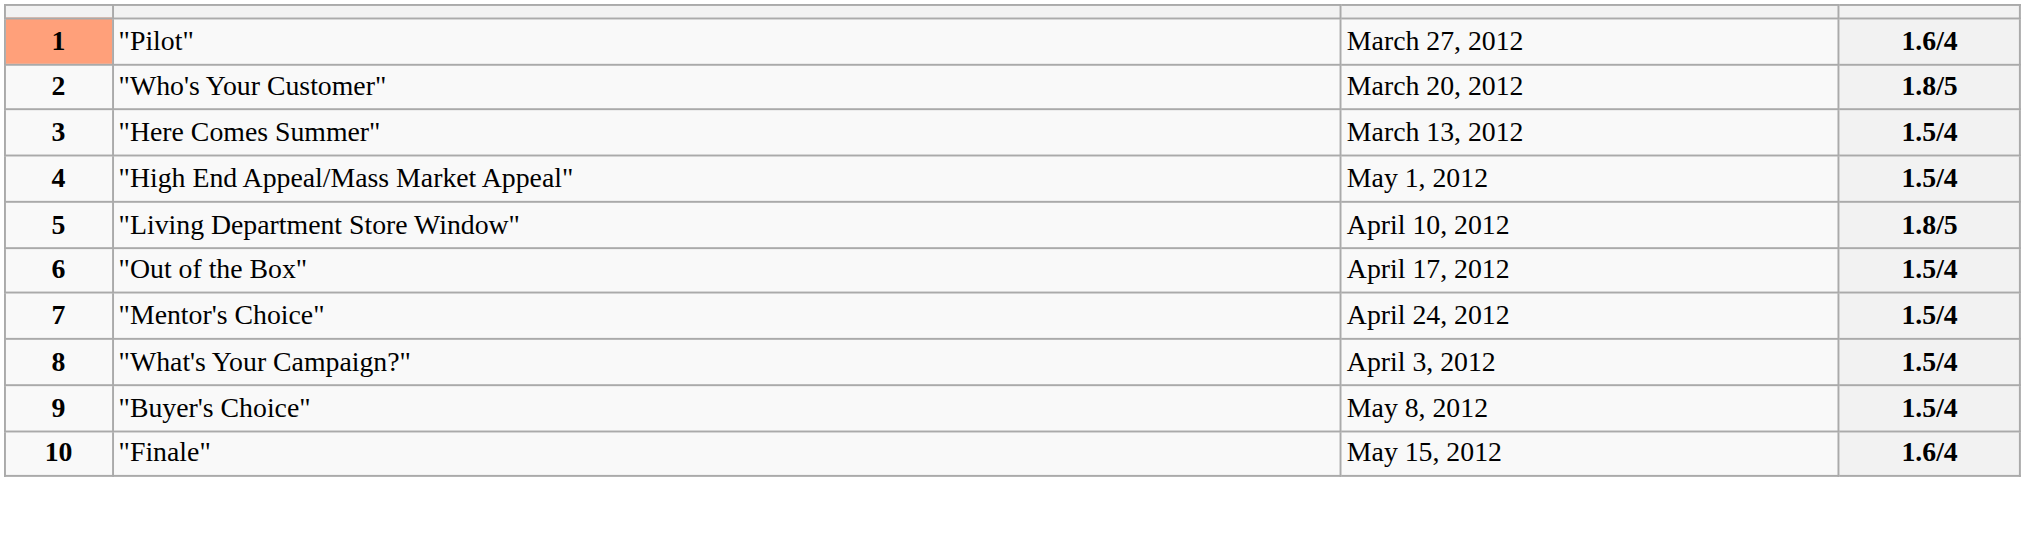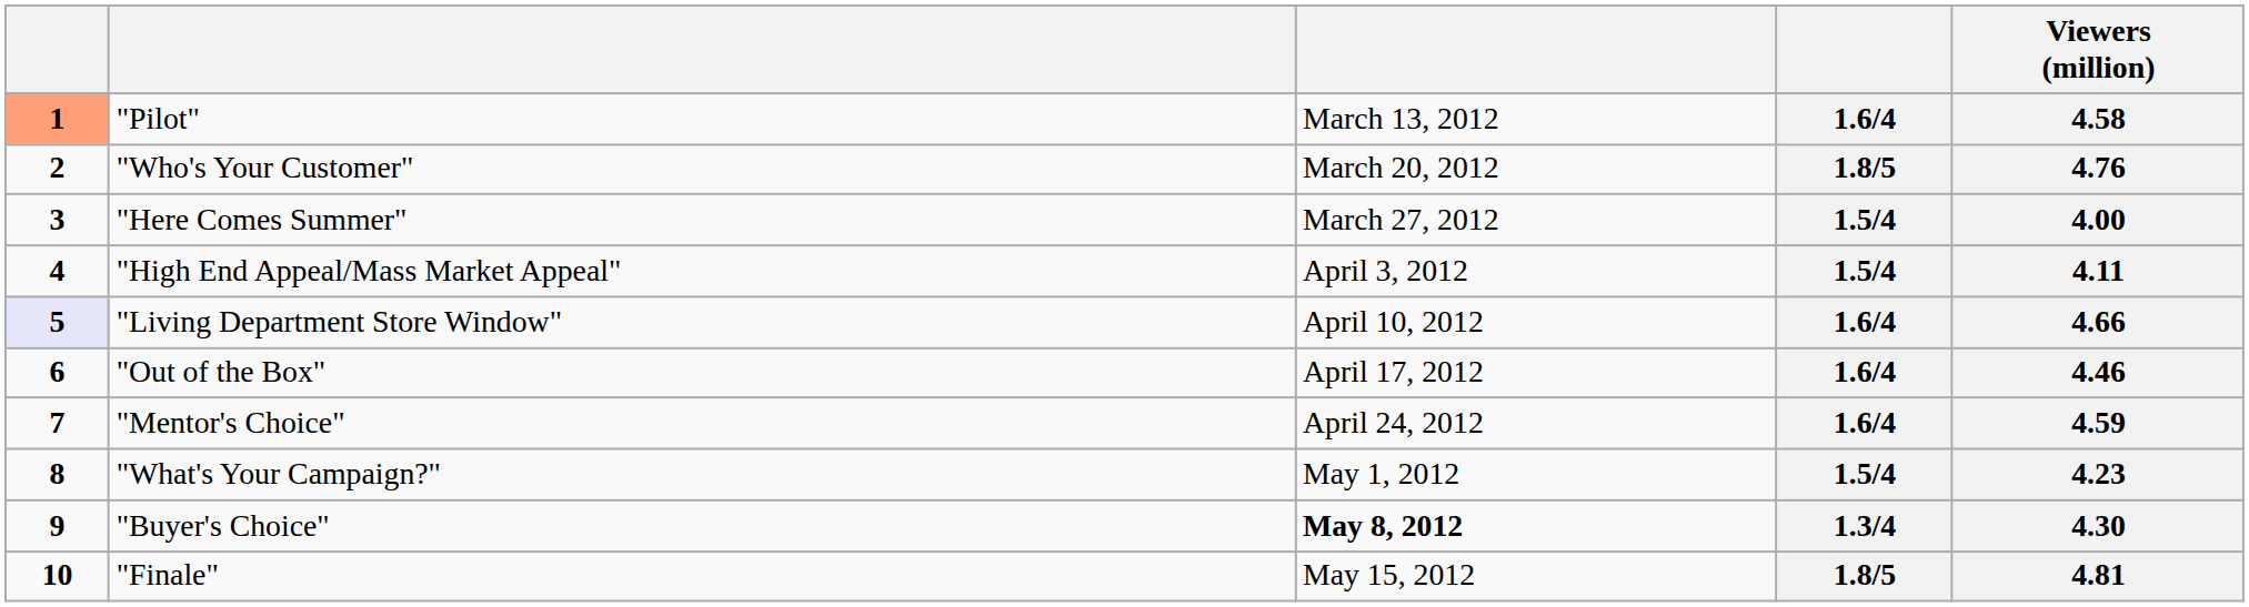+ column: Viewers (million) | 4.58 | 4.76 | 4.00 | 4.11 | 4.66 | 4.46 | 4.59 | 4.23 | 4.30 | 4.81
"Pilot" | column 3: March 27, 2012 -> March 13, 2012
"Here Comes Summer" | column 3: March 13, 2012 -> March 27, 2012
"High End Appeal/Mass Market Appeal" | column 3: May 1, 2012 -> April 3, 2012
"Living Department Store Window" | column 1: no background -> lavender background
"Living Department Store Window" | column 4: 1.8/5 -> 1.6/4
"Out of the Box" | column 4: 1.5/4 -> 1.6/4
"Mentor's Choice" | column 4: 1.5/4 -> 1.6/4
"What's Your Campaign?" | column 3: April 3, 2012 -> May 1, 2012
"Buyer's Choice" | column 3: normal -> bold
"Buyer's Choice" | column 4: 1.5/4 -> 1.3/4
"Finale" | column 4: 1.6/4 -> 1.8/5
